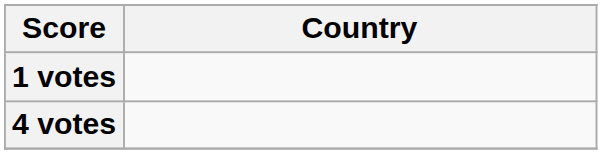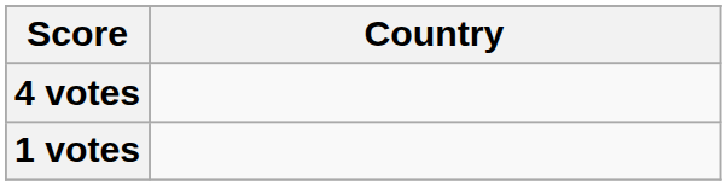rows swapped: 4 votes <-> 1 votes
